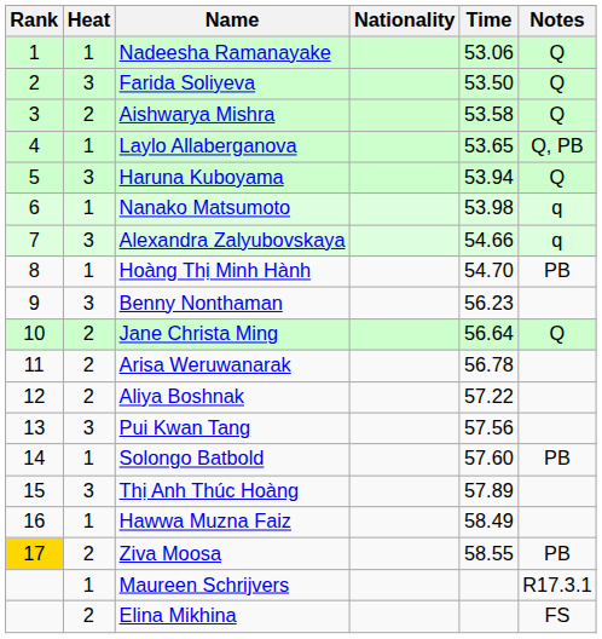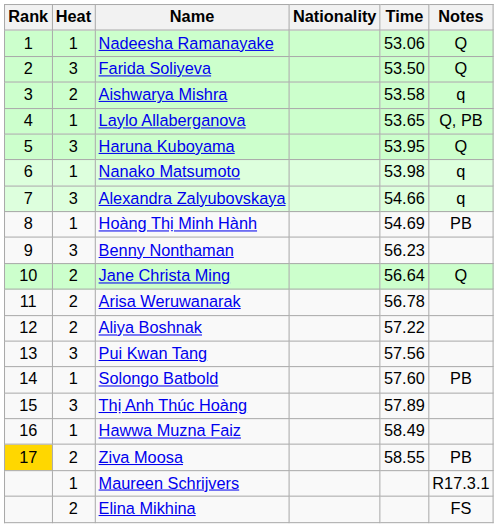Aishwarya Mishra | Notes: Q -> q
Haruna Kuboyama | Time: 53.94 -> 53.95
Hoàng Thị Minh Hành | Time: 54.70 -> 54.69
